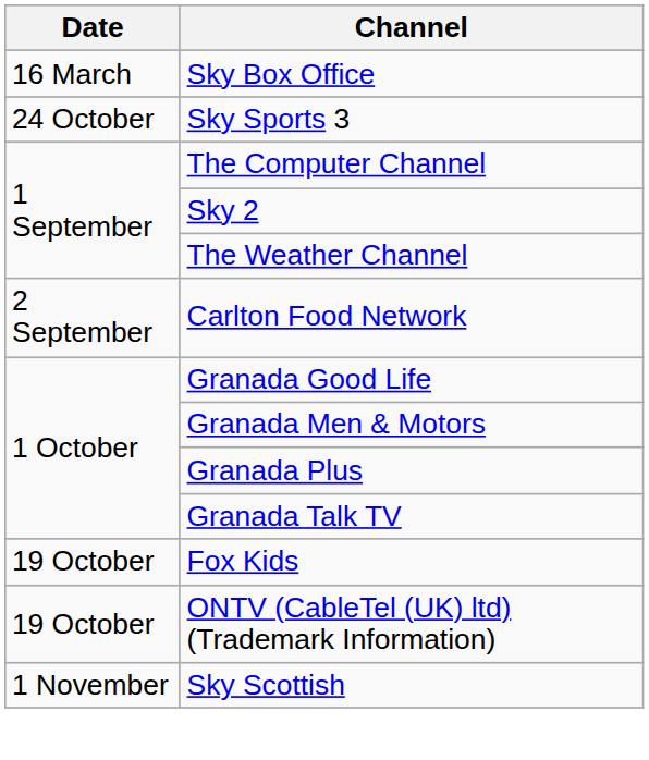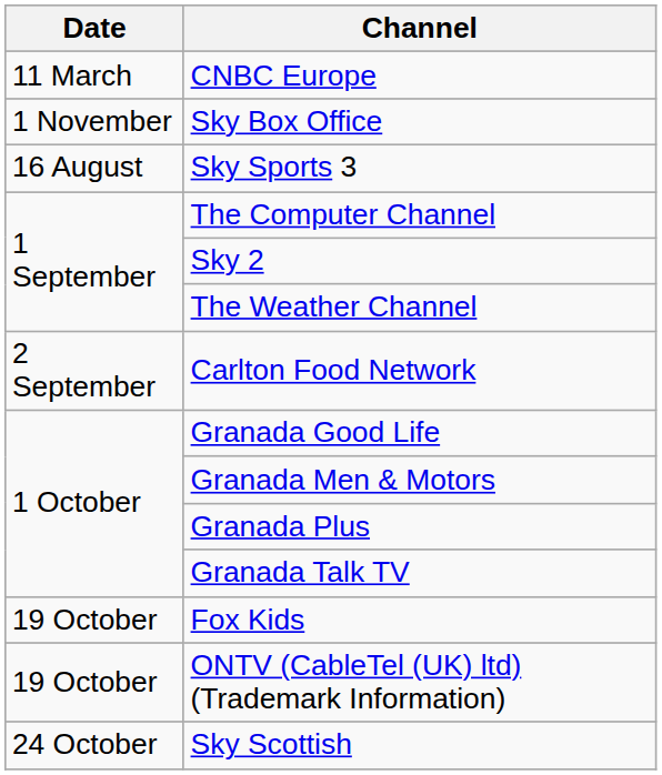+ row: 11 March | CNBC Europe
Sky Box Office | Date: 16 March -> 1 November
Sky Sports 3 | Date: 24 October -> 16 August
Sky Scottish | Date: 1 November -> 24 October
